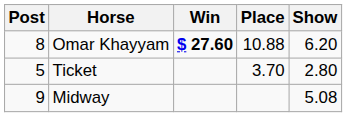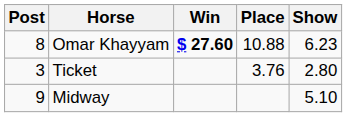Omar Khayyam | Show: 6.20 -> 6.23
Ticket | Post: 5 -> 3
Ticket | Place: 3.70 -> 3.76
Midway | Show: 5.08 -> 5.10
